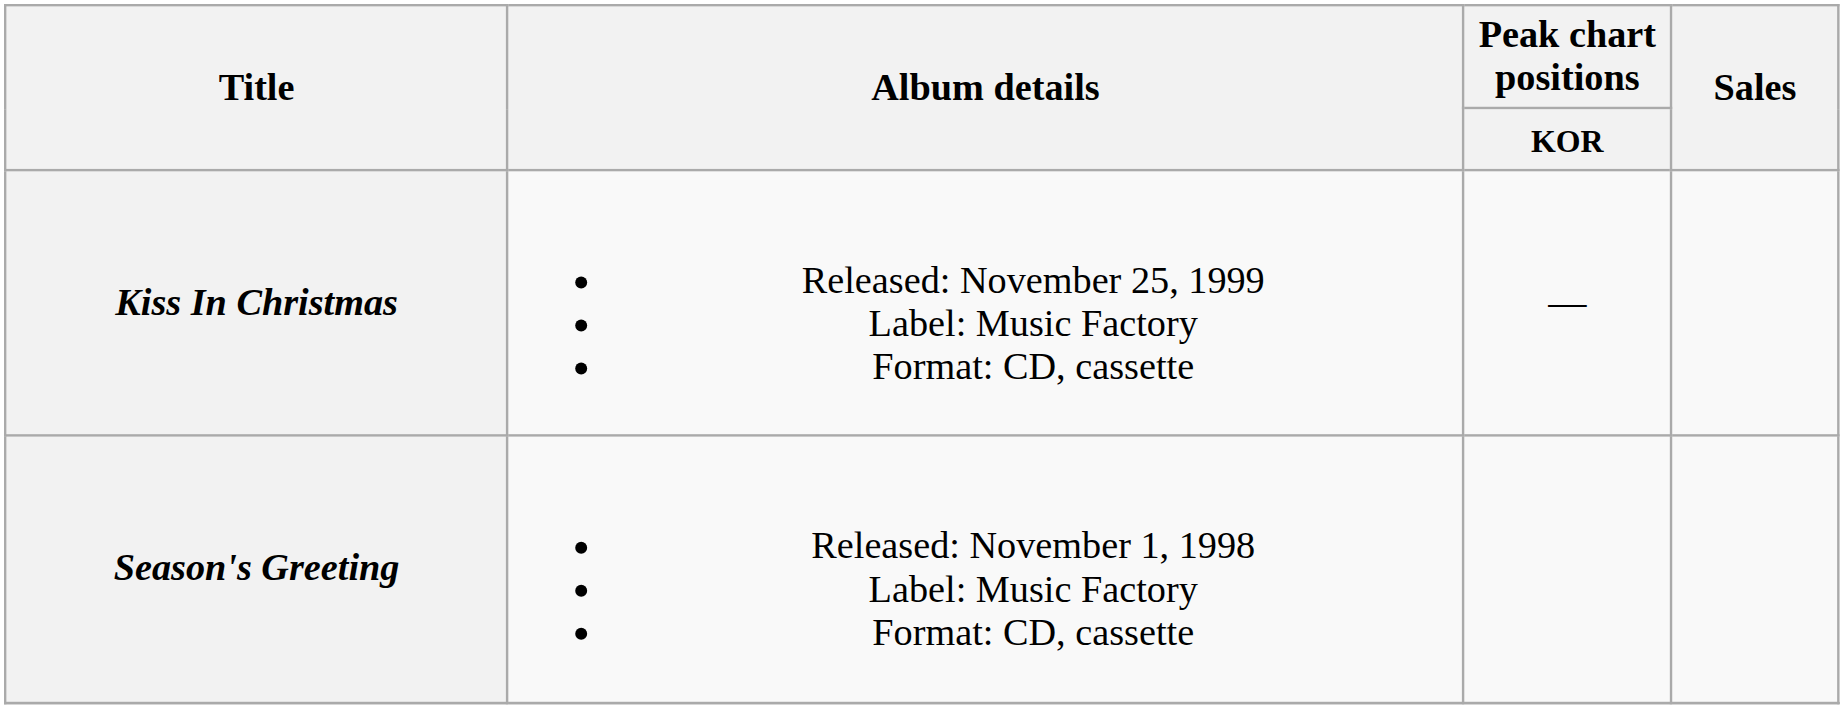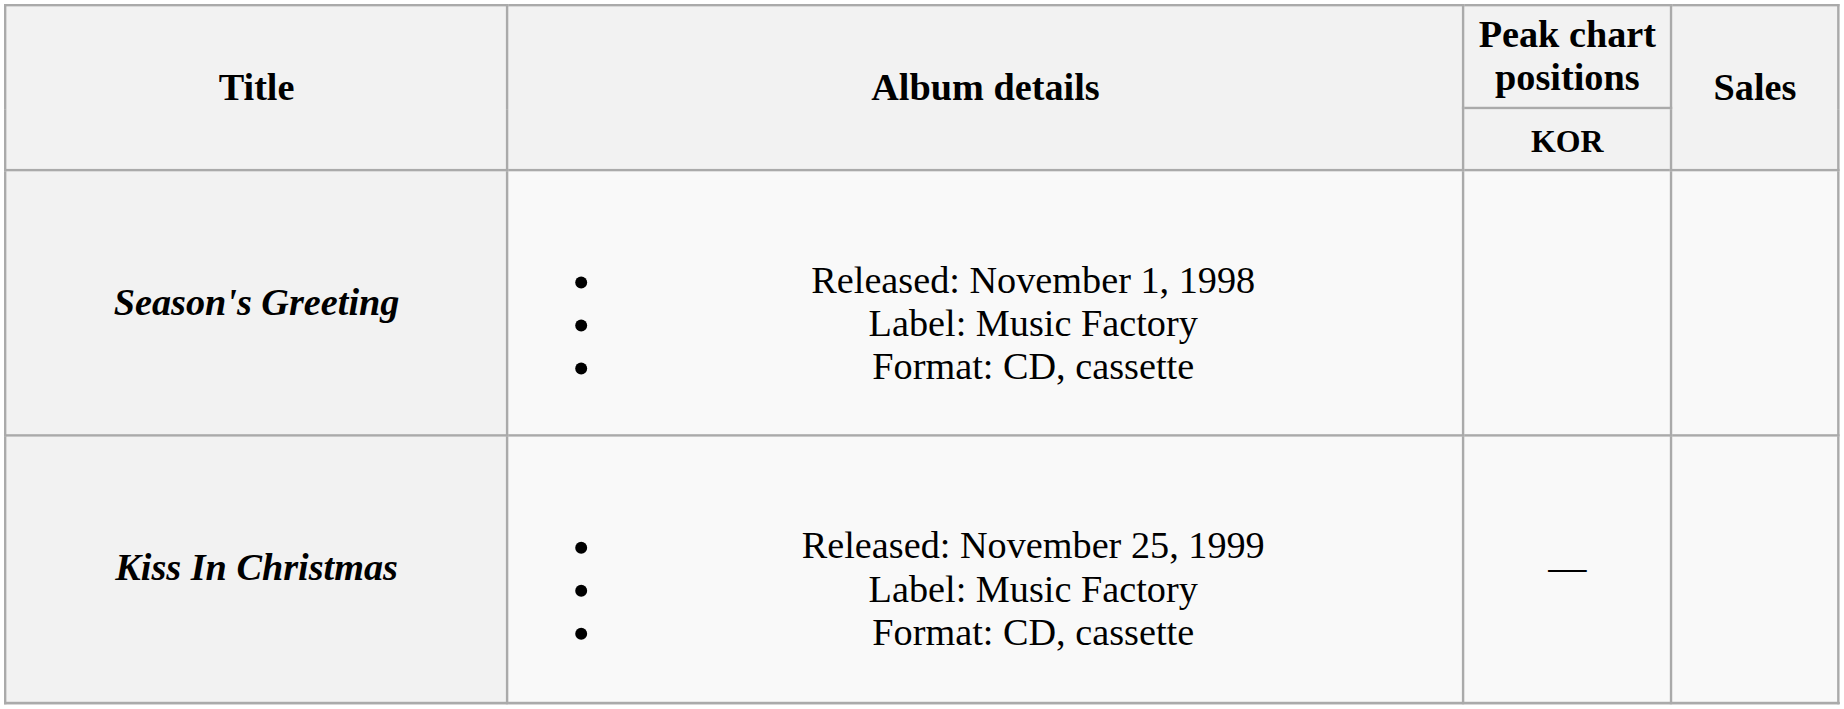rows swapped: Season's Greeting <-> Kiss In Christmas
